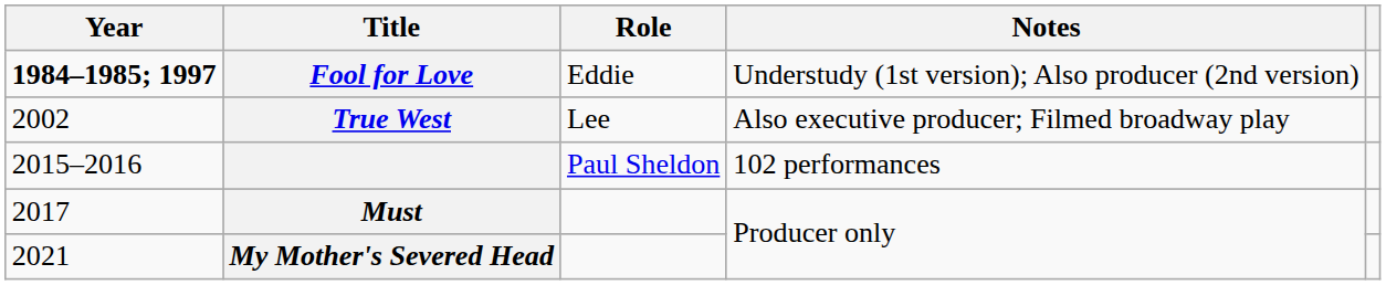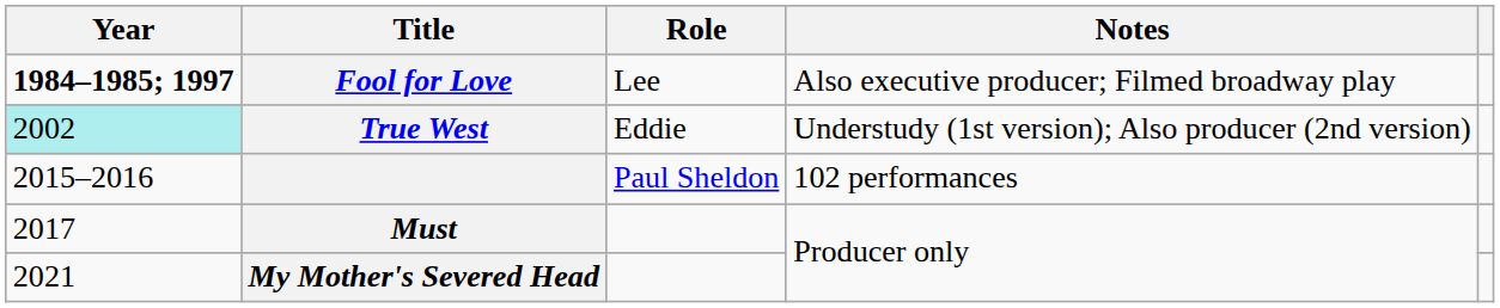Fool for Love | Role: Eddie -> Lee
Fool for Love | Notes: Understudy (1st version); Also producer (2nd version) -> Also executive producer; Filmed broadway play
True West | Year: no background -> paleturquoise background
True West | Role: Lee -> Eddie
True West | Notes: Also executive producer; Filmed broadway play -> Understudy (1st version); Also producer (2nd version)
